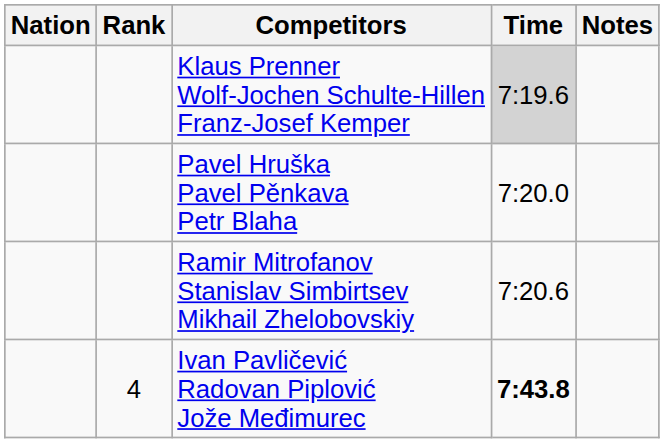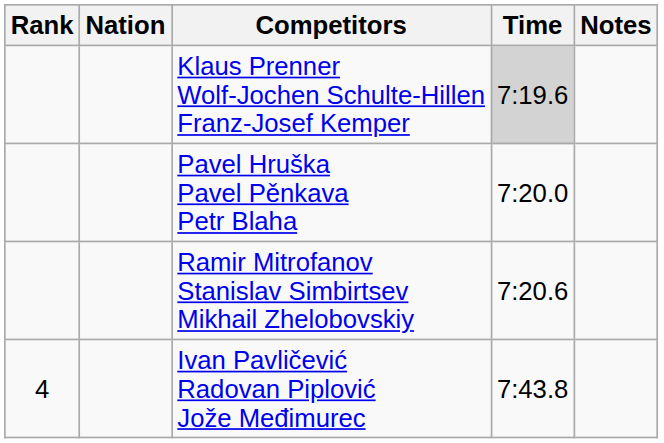columns swapped: Rank <-> Nation
Ivan Pavličević Radovan Piplović Jože Međimurec | Time: bold -> normal
